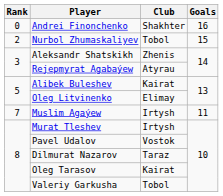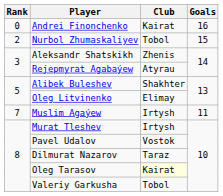Andrei Finonchenko | Club: Shakhter -> Kairat
Alibek Buleshev | Club: Kairat -> Shakhter
Oleg Tarasov | Club: no background -> lightyellow background
